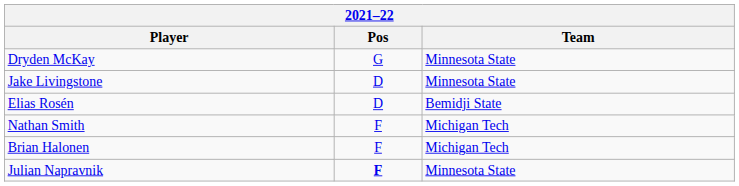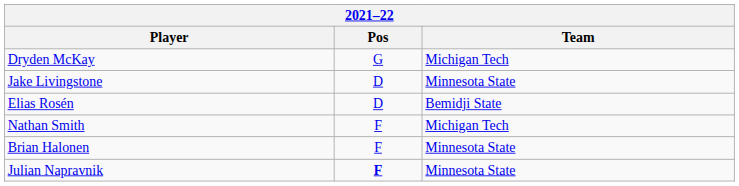Dryden McKay | Team: Minnesota State -> Michigan Tech
Brian Halonen | Team: Michigan Tech -> Minnesota State
